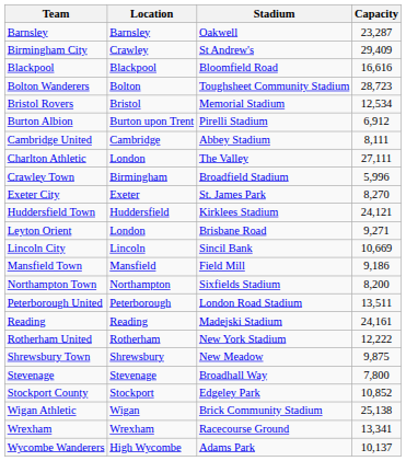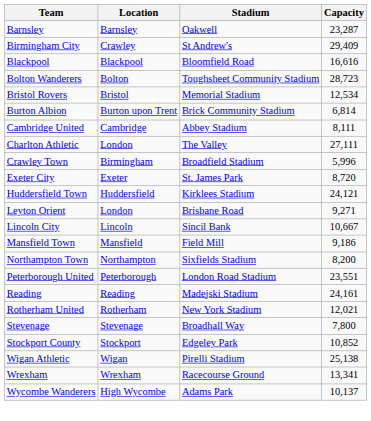Burton Albion | Stadium: Pirelli Stadium -> Brick Community Stadium
Burton Albion | Capacity: 6,912 -> 6,814
Exeter City | Capacity: 8,270 -> 8,720
Lincoln City | Capacity: 10,669 -> 10,667
Peterborough United | Capacity: 13,511 -> 23,551
Rotherham United | Capacity: 12,222 -> 12,021
- row: Shrewsbury Town | Shrewsbury | New Meadow | 9,875
Wigan Athletic | Stadium: Brick Community Stadium -> Pirelli Stadium
